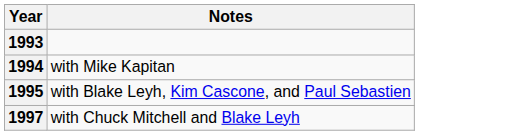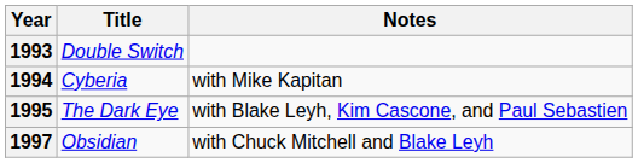+ column: Title | Double Switch | Cyberia | The Dark Eye | Obsidian
